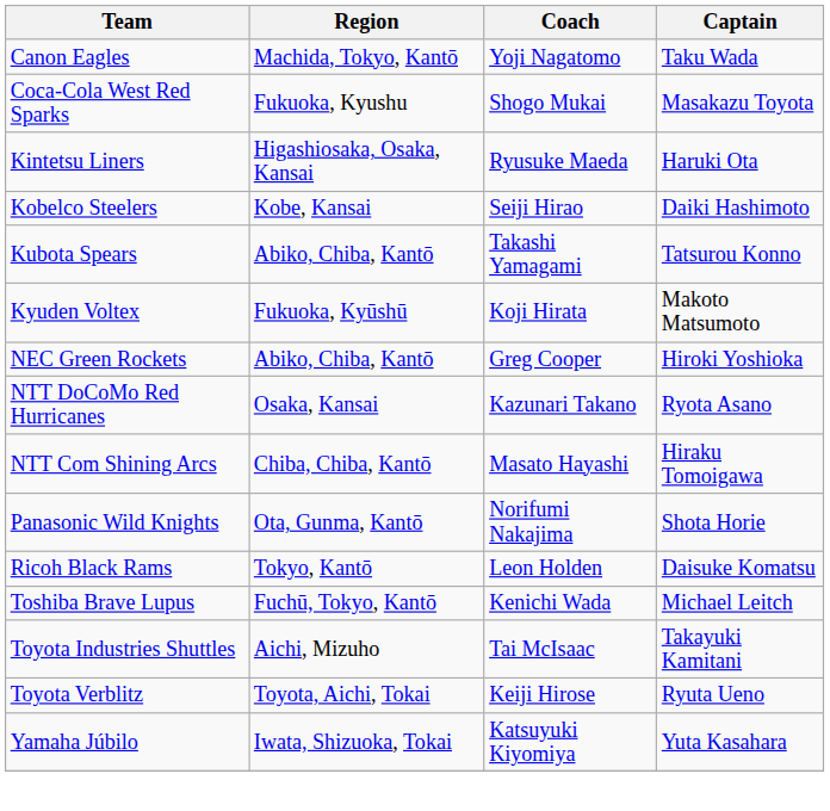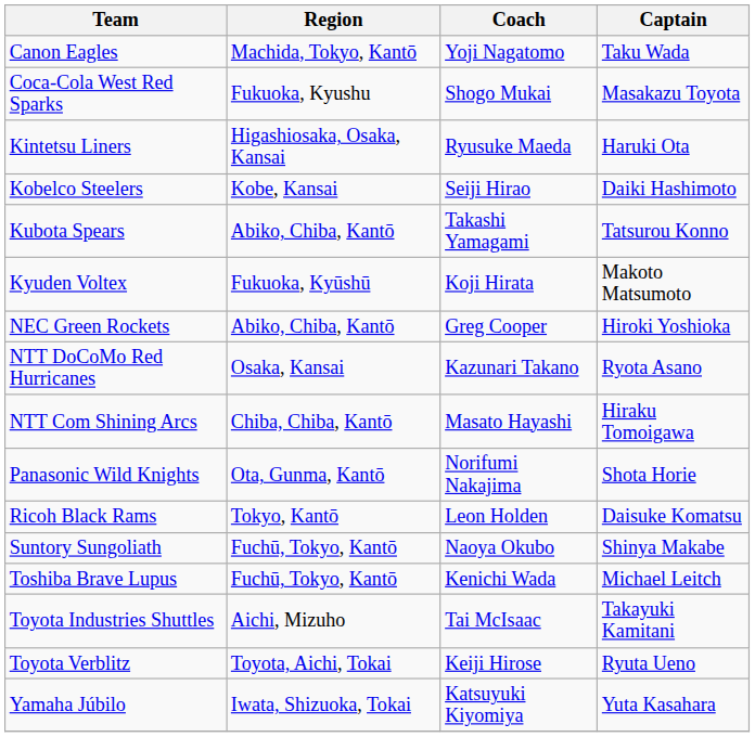+ row: Suntory Sungoliath | Fuchū, Tokyo, Kantō | Naoya Okubo | Shinya Makabe
